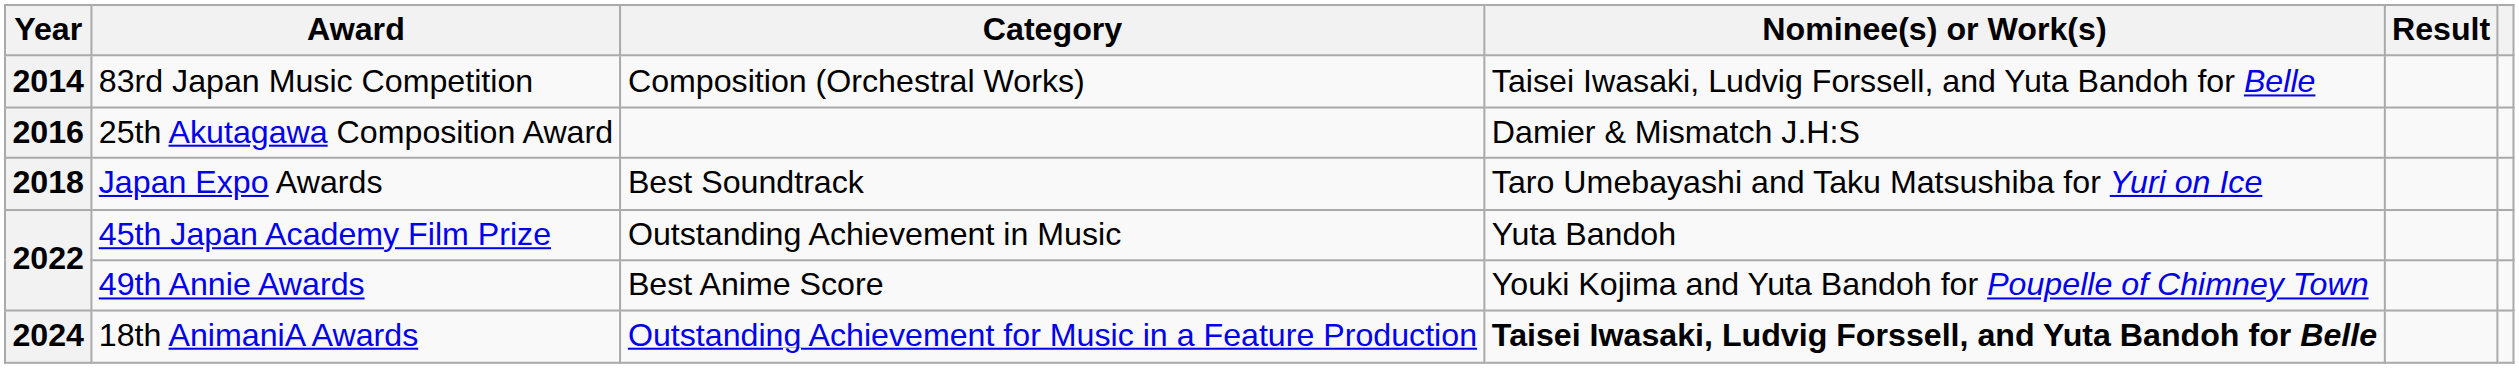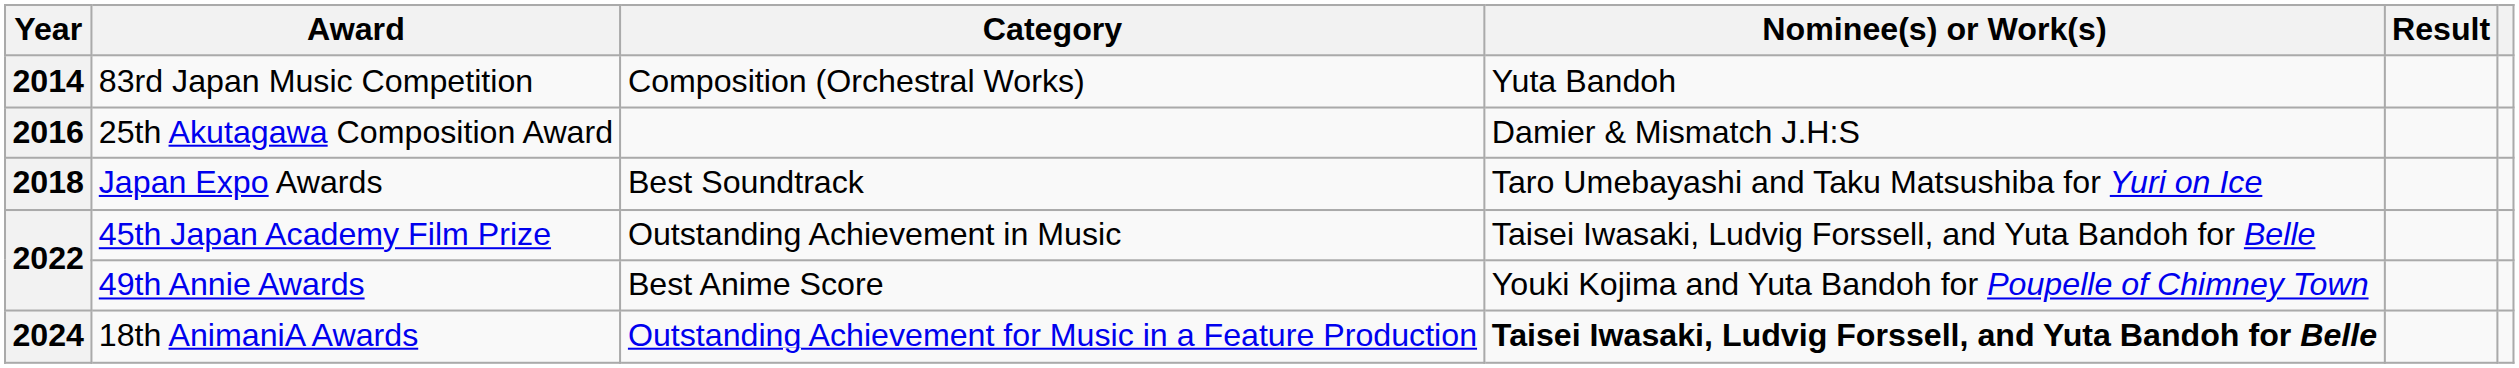83rd Japan Music Competition | Nominee(s) or Work(s): Taisei Iwasaki, Ludvig Forssell, and Yuta Bandoh for Belle -> Yuta Bandoh
45th Japan Academy Film Prize | Nominee(s) or Work(s): Yuta Bandoh -> Taisei Iwasaki, Ludvig Forssell, and Yuta Bandoh for Belle
